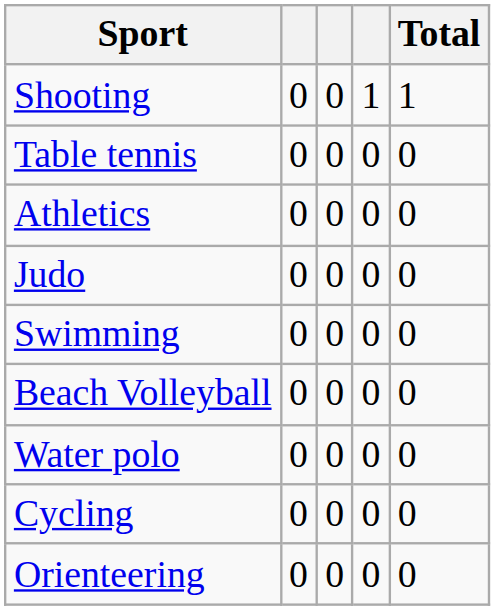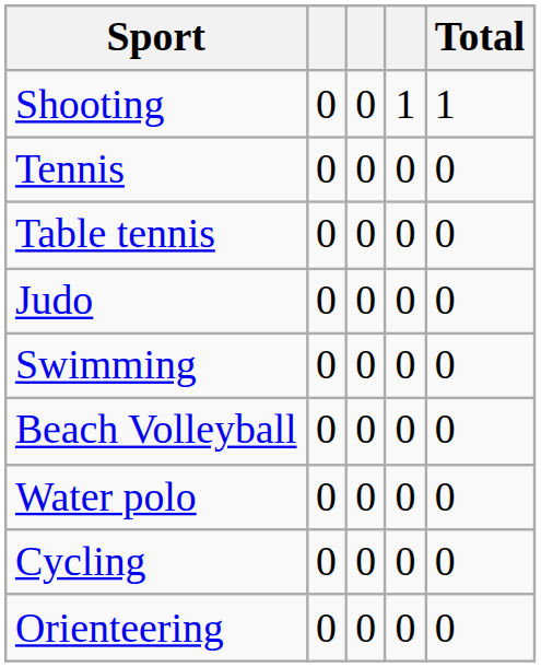+ row: Tennis | 0 | 0 | 0 | 0
- row: Athletics | 0 | 0 | 0 | 0
